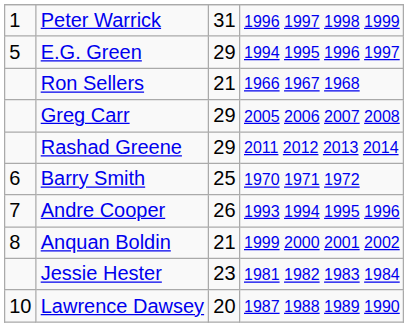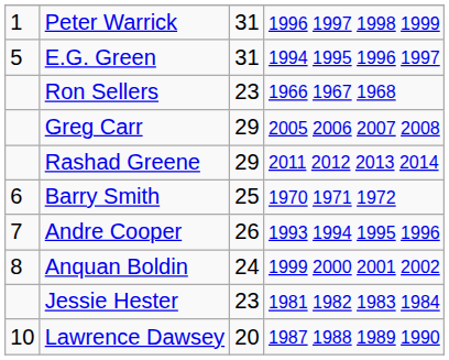E.G. Green | column 3: 29 -> 31
Ron Sellers | column 3: 21 -> 23
Anquan Boldin | column 3: 21 -> 24
